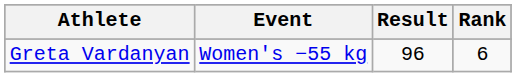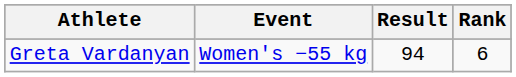Greta Vardanyan | Result: 96 -> 94
